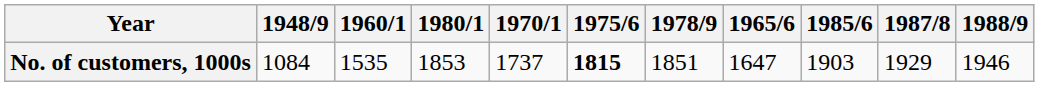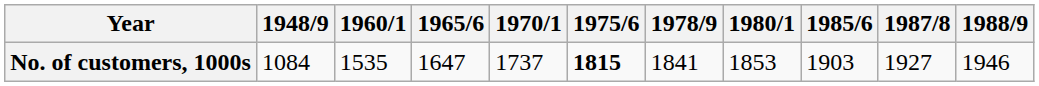columns swapped: 1965/6 <-> 1980/1
No. of customers, 1000s | 1978/9: 1851 -> 1841
No. of customers, 1000s | 1987/8: 1929 -> 1927
